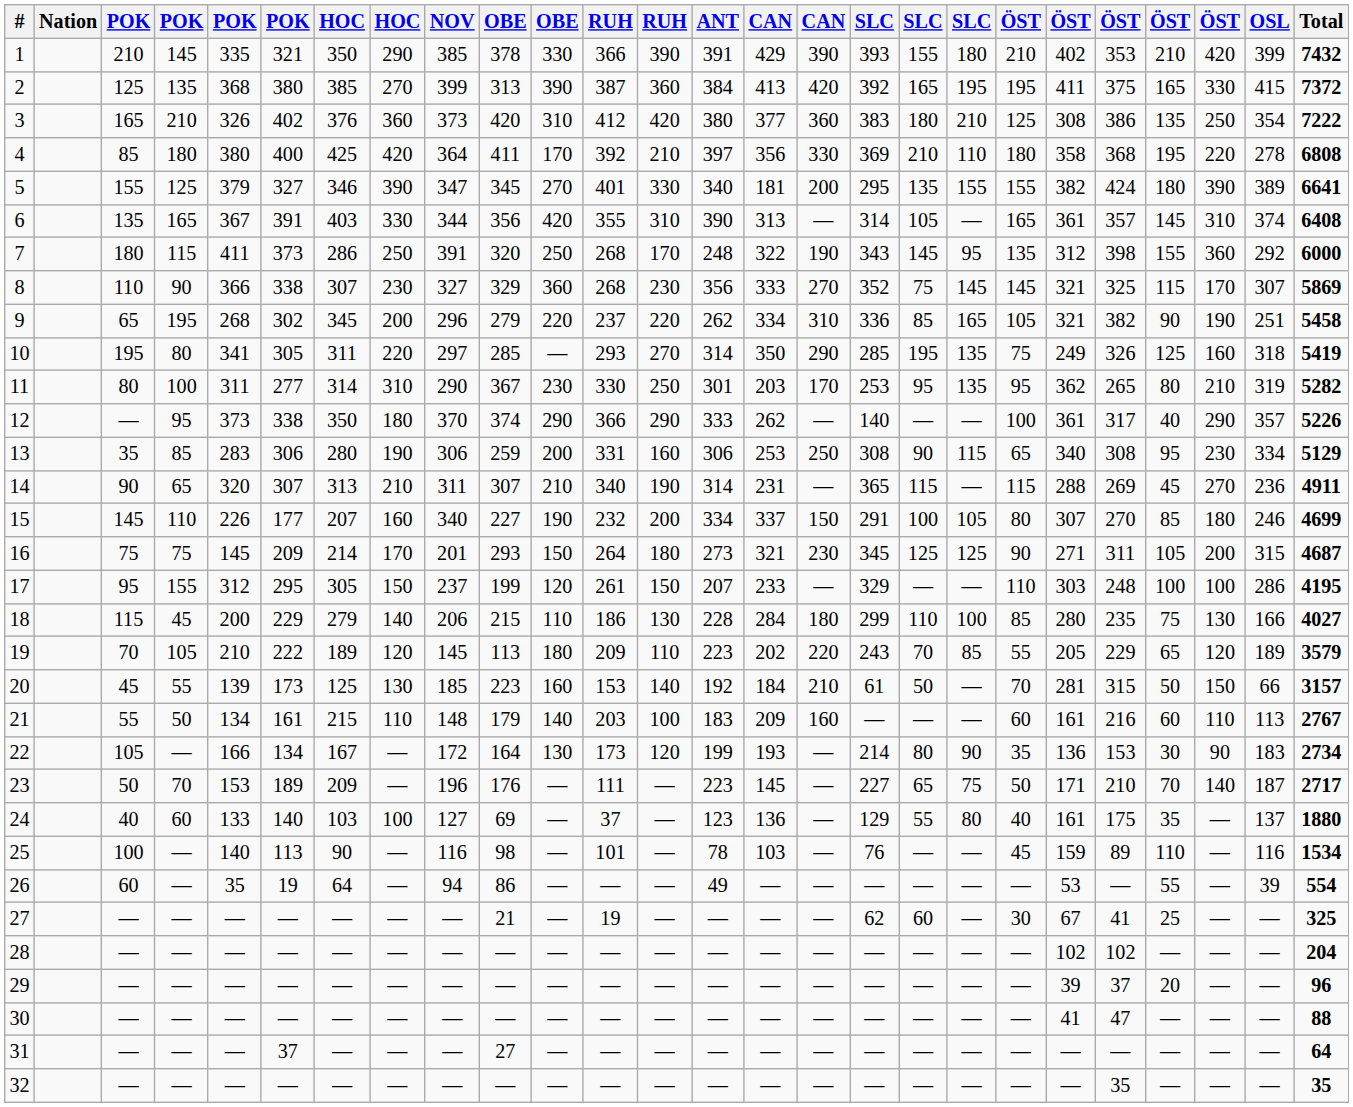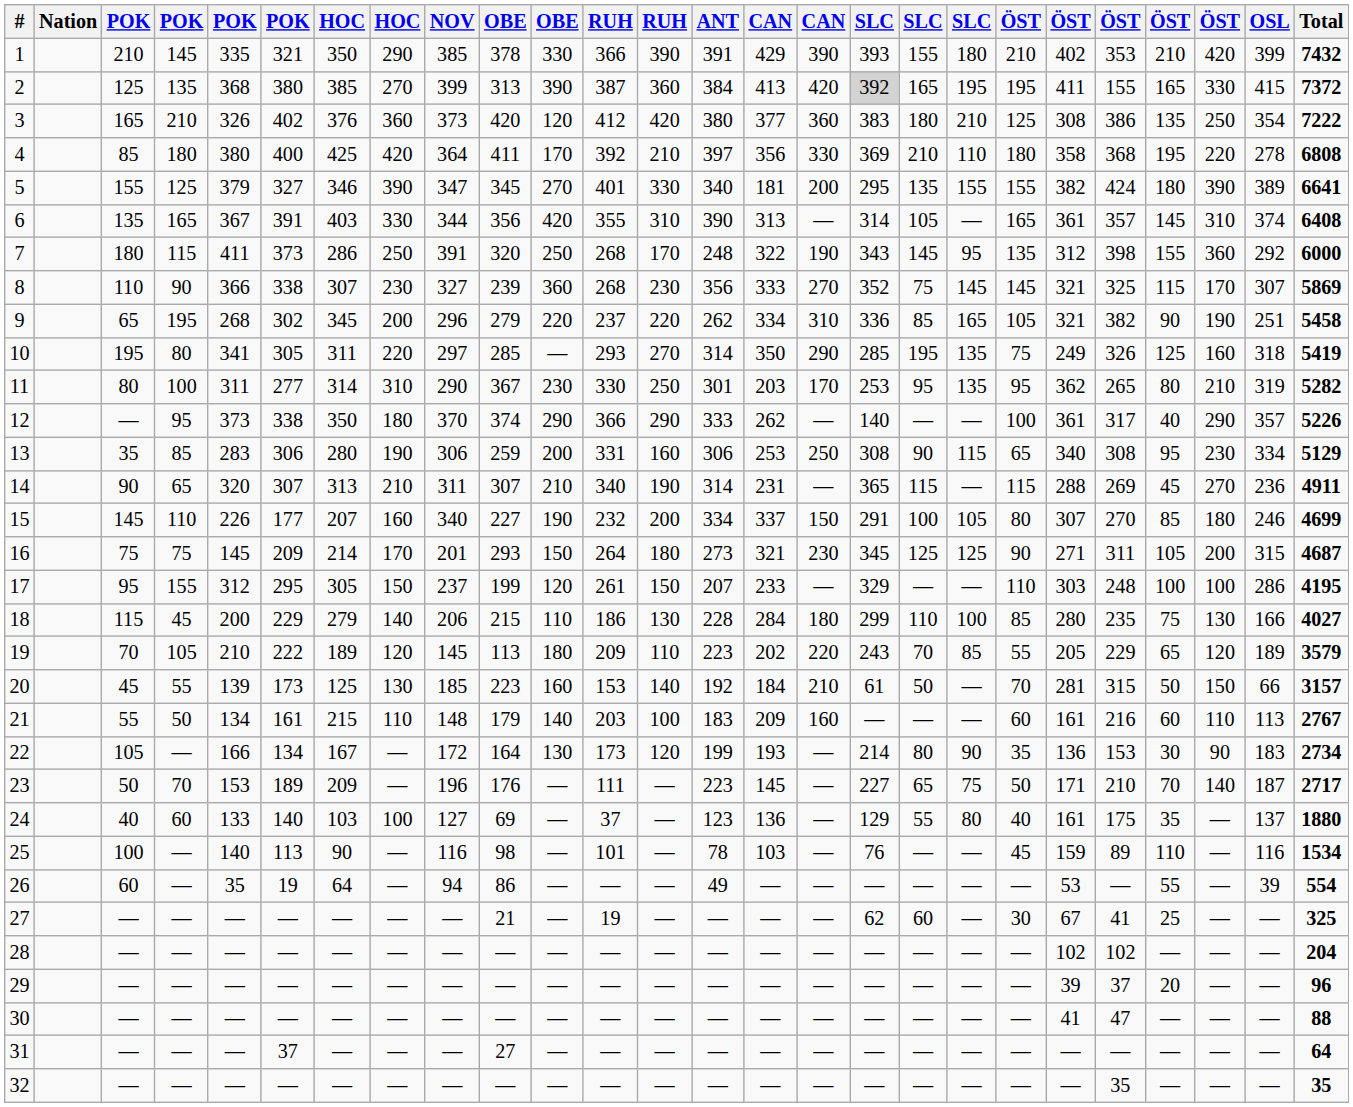2 | column 17: no background -> lightgrey background
2 | column 22: 375 -> 155
3 | column 11: 310 -> 120
8 | column 10: 329 -> 239
